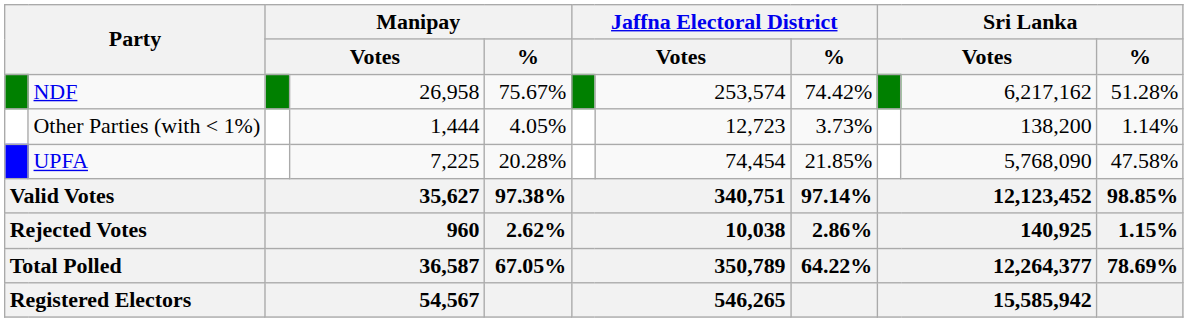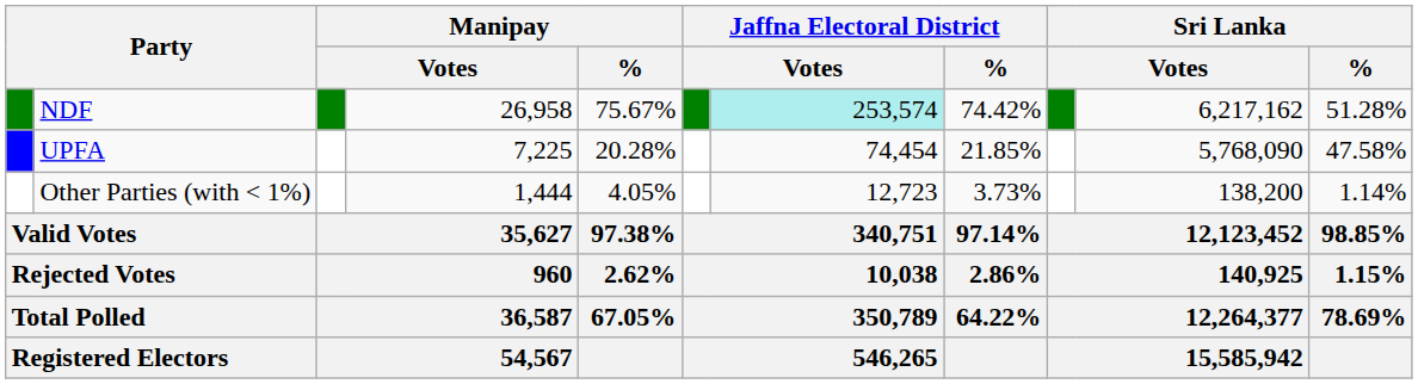NDF | column 7: no background -> paleturquoise background
rows swapped: UPFA <-> Other Parties (with < 1%)
